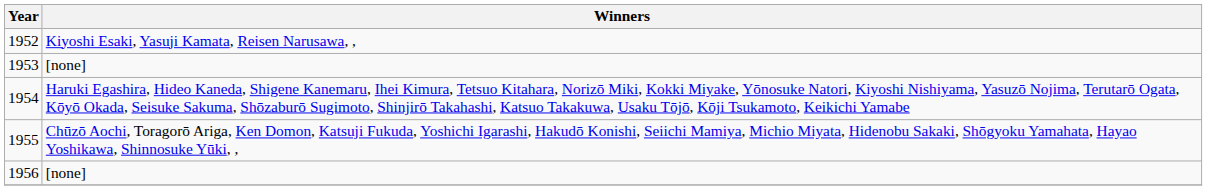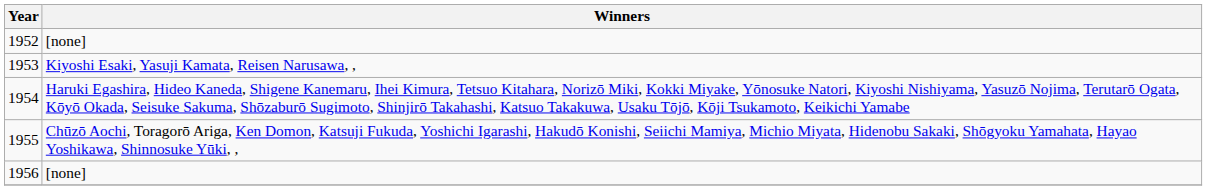1952 | Winners: Kiyoshi Esaki, Yasuji Kamata, Reisen Narusawa, , -> [none]
1953 | Winners: [none] -> Kiyoshi Esaki, Yasuji Kamata, Reisen Narusawa, ,
